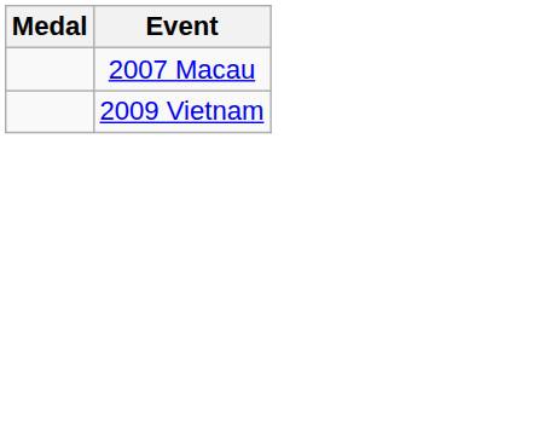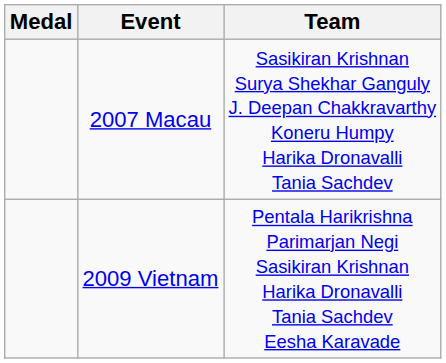+ column: Team | Sasikiran Krishnan Surya Shekhar Ganguly J. Deepan Chakkravarthy Koneru Humpy Harika Dronavalli Tania Sachdev | Pentala Harikrishna Parimarjan Negi Sasikiran Krishnan Harika Dronavalli Tania Sachdev Eesha Karavade
